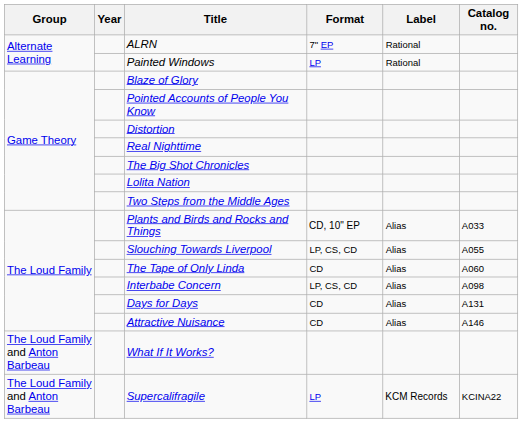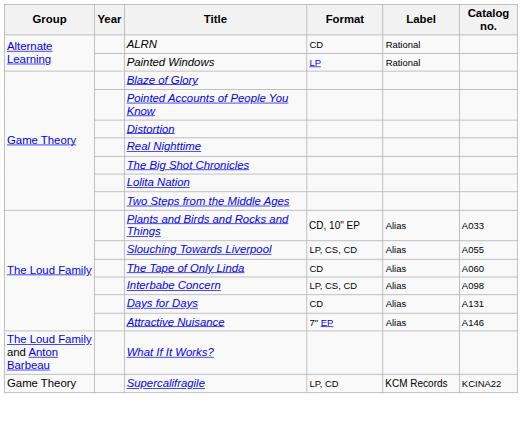ALRN | Format: 7" EP -> CD
Attractive Nuisance | Format: CD -> 7" EP
Supercalifragile | Group: The Loud Family and Anton Barbeau -> Game Theory
Supercalifragile | Format: LP -> LP, CD
